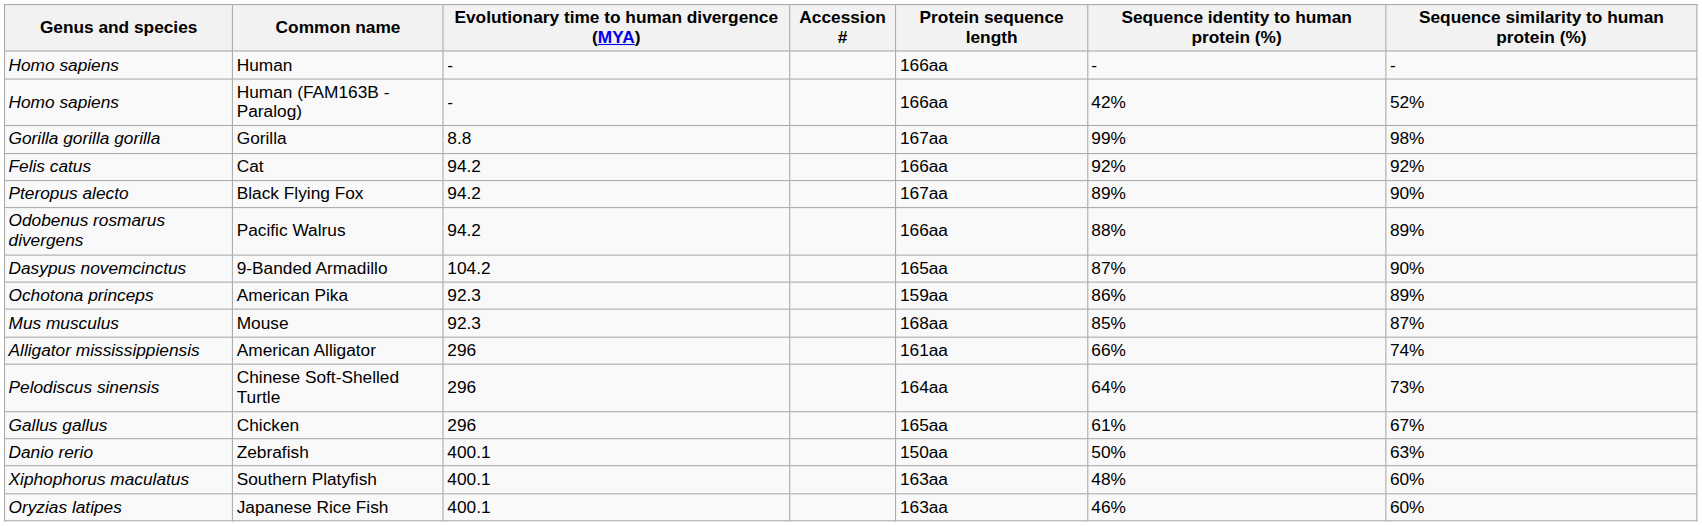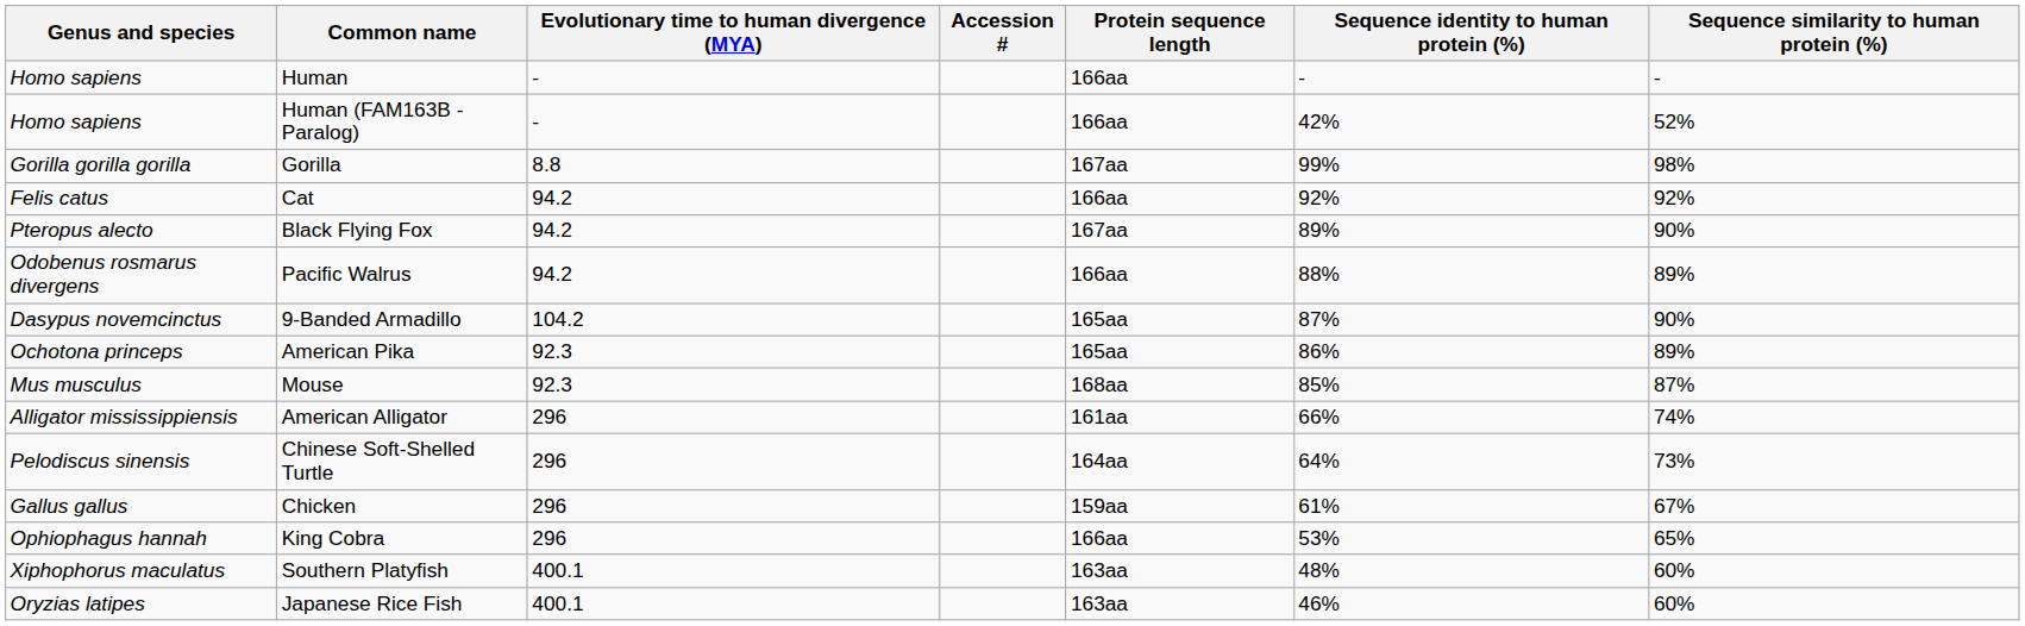American Pika | Protein sequence length: 159aa -> 165aa
Chicken | Protein sequence length: 165aa -> 159aa
+ row: Ophiophagus hannah | King Cobra | 296 | 166aa | 53% | 65%
- row: Danio rerio | Zebrafish | 400.1 | 150aa | 50% | 63%
